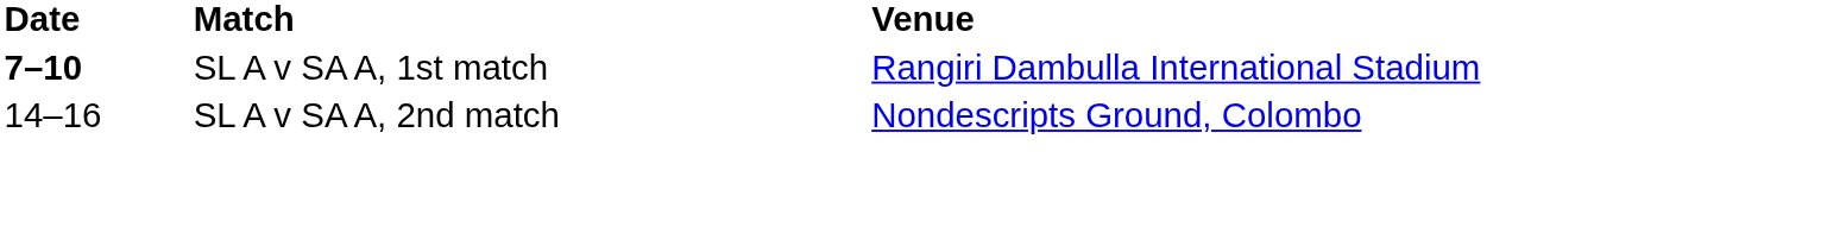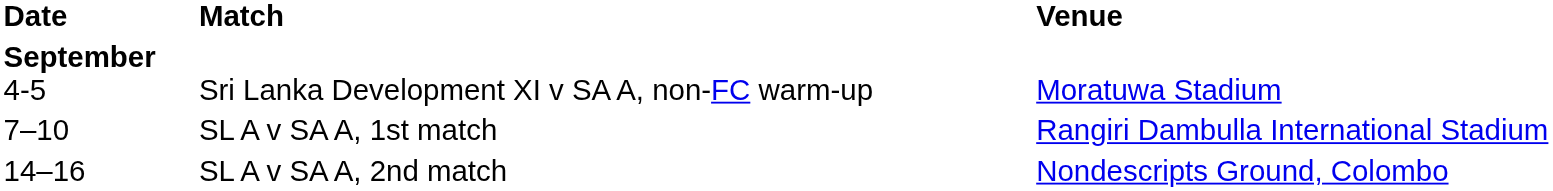+ row: September 4-5 | Sri Lanka Development XI v SA A, non-FC warm-up | Moratuwa Stadium
SL A v SA A, 1st match | Date: bold -> normal
